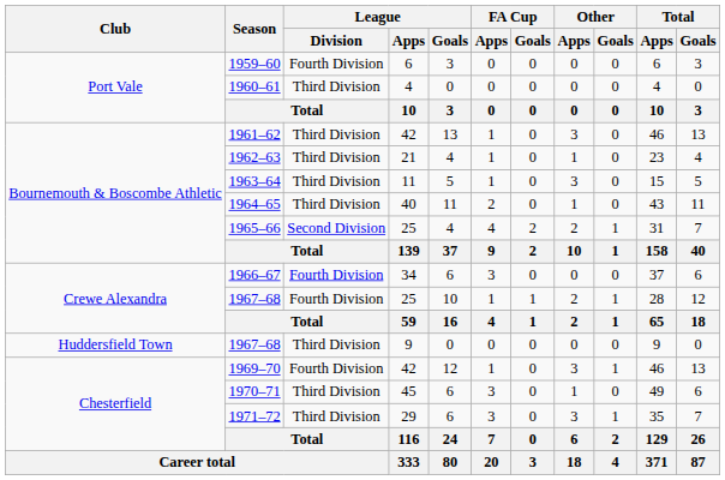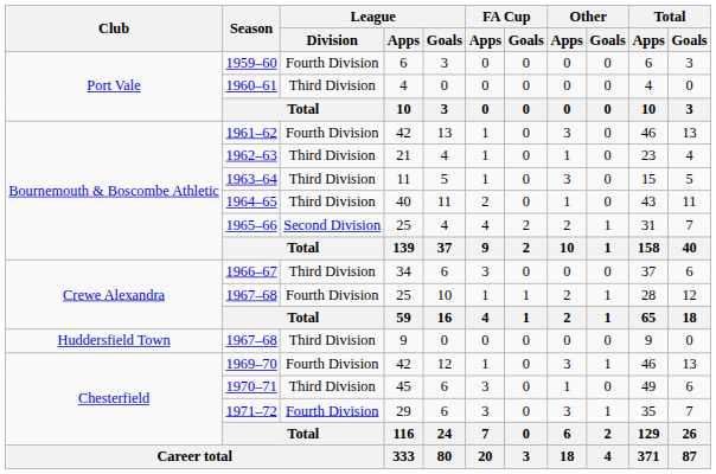1961–62 | League / Division: Third Division -> Fourth Division
1966–67 | League / Division: Fourth Division -> Third Division
1971–72 | League / Division: Third Division -> Fourth Division
